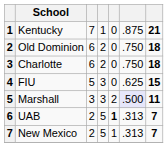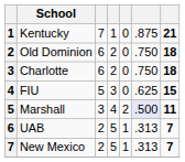Marshall | column 4: 3 -> 4
UAB | column 5: bold -> normal
